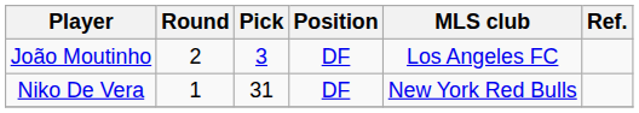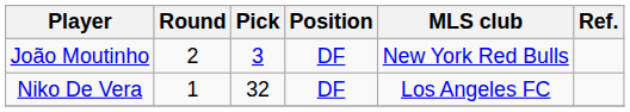João Moutinho | MLS club: Los Angeles FC -> New York Red Bulls
Niko De Vera | Pick: 31 -> 32
Niko De Vera | MLS club: New York Red Bulls -> Los Angeles FC
